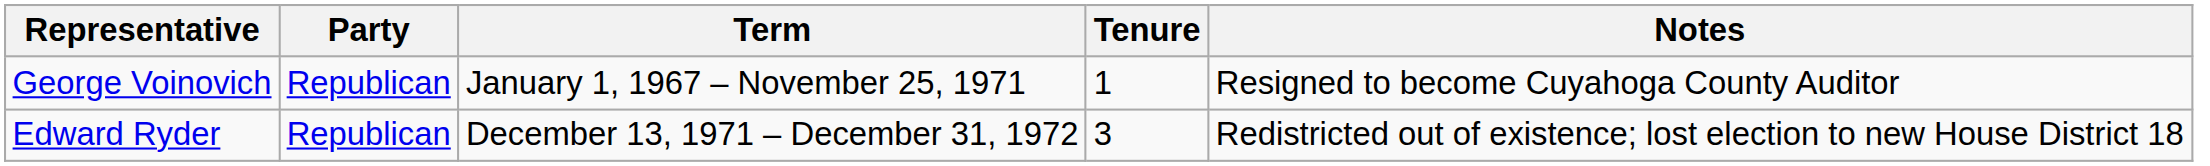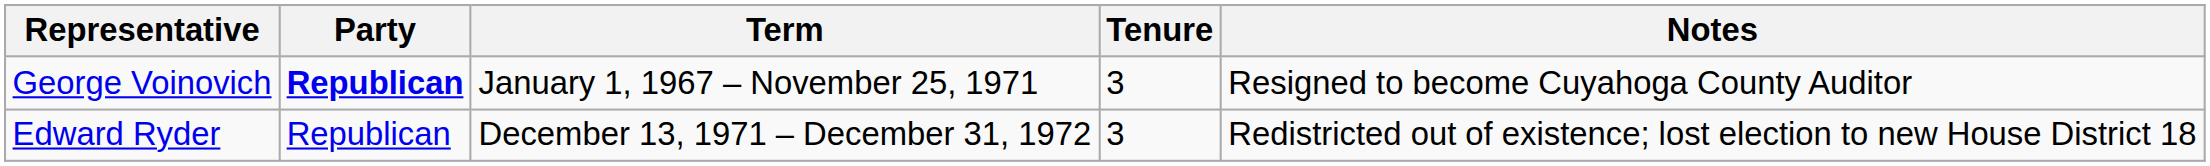George Voinovich | Party: normal -> bold
George Voinovich | Tenure: 1 -> 3
